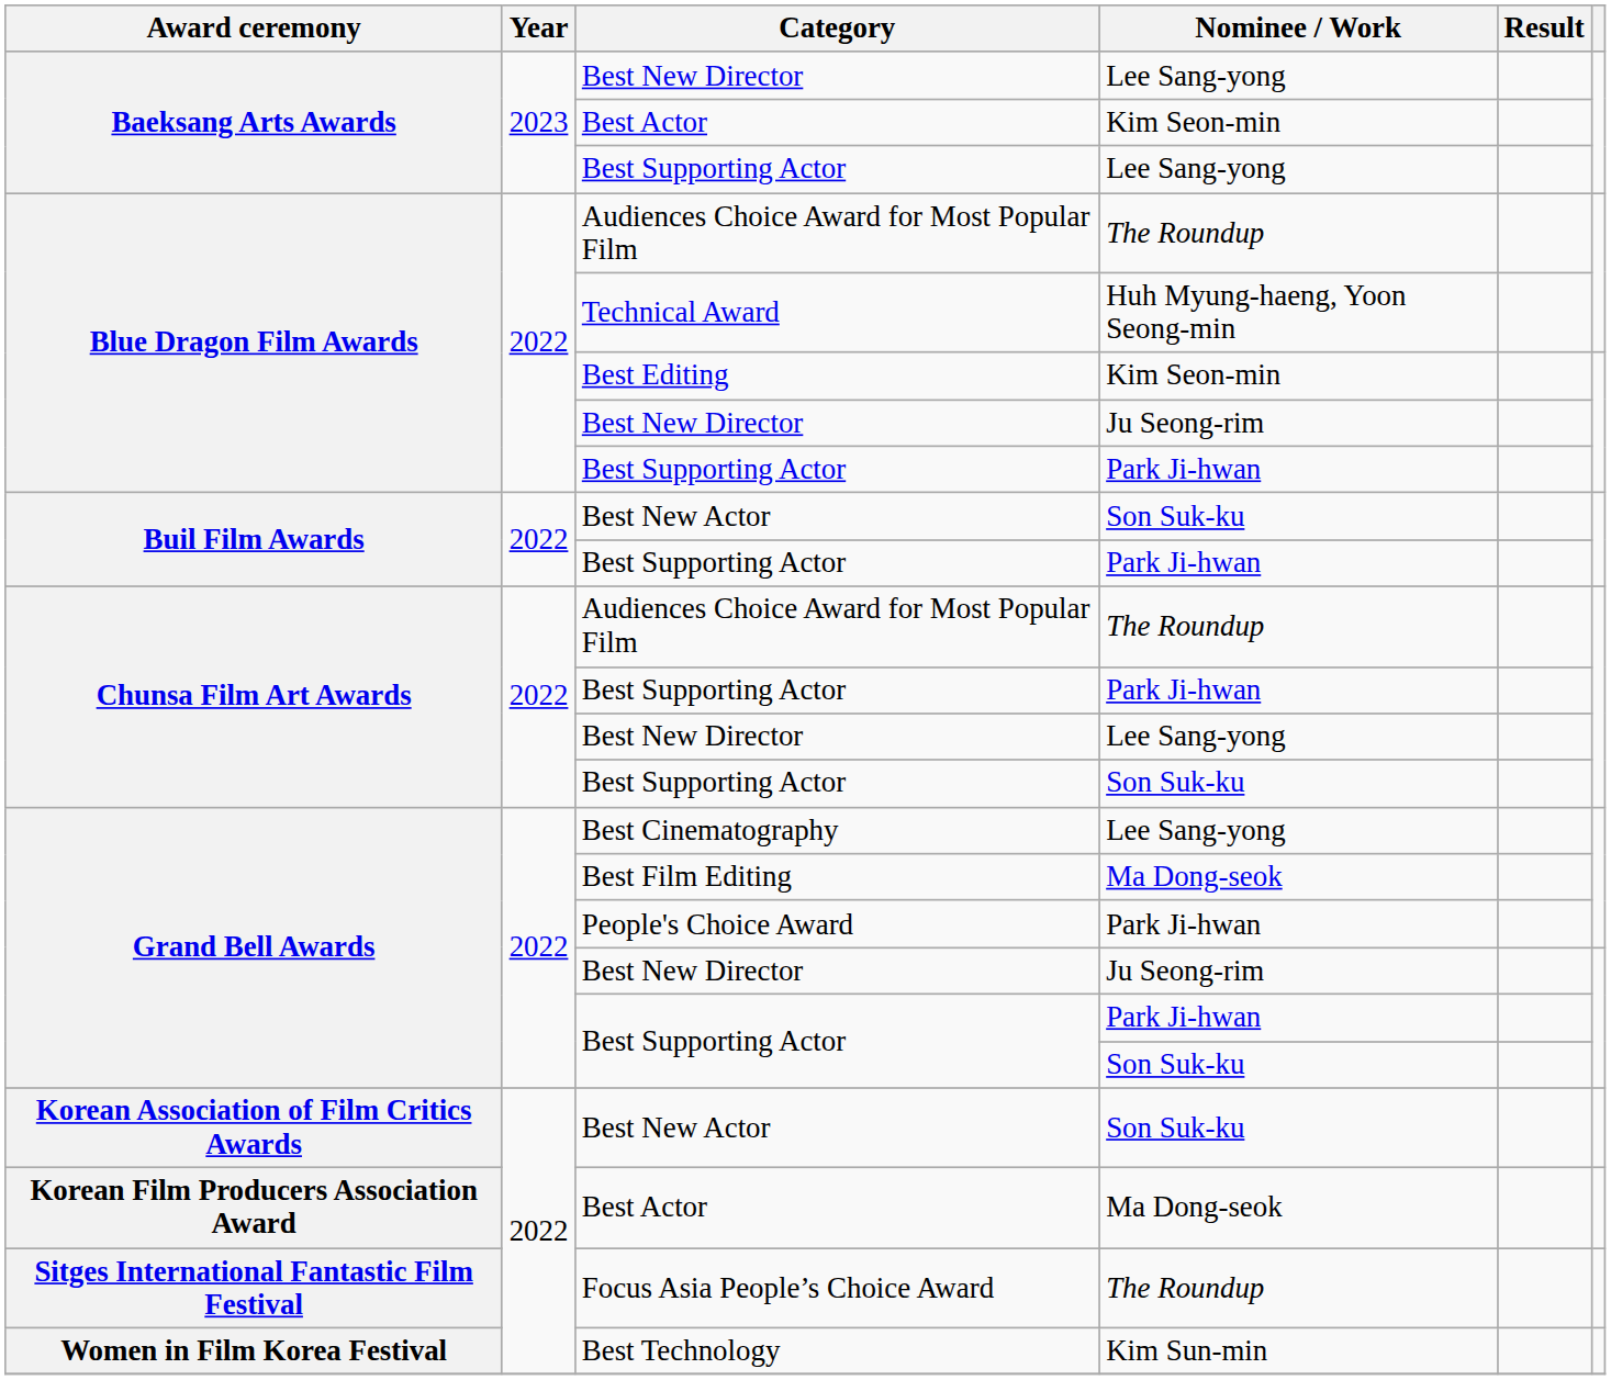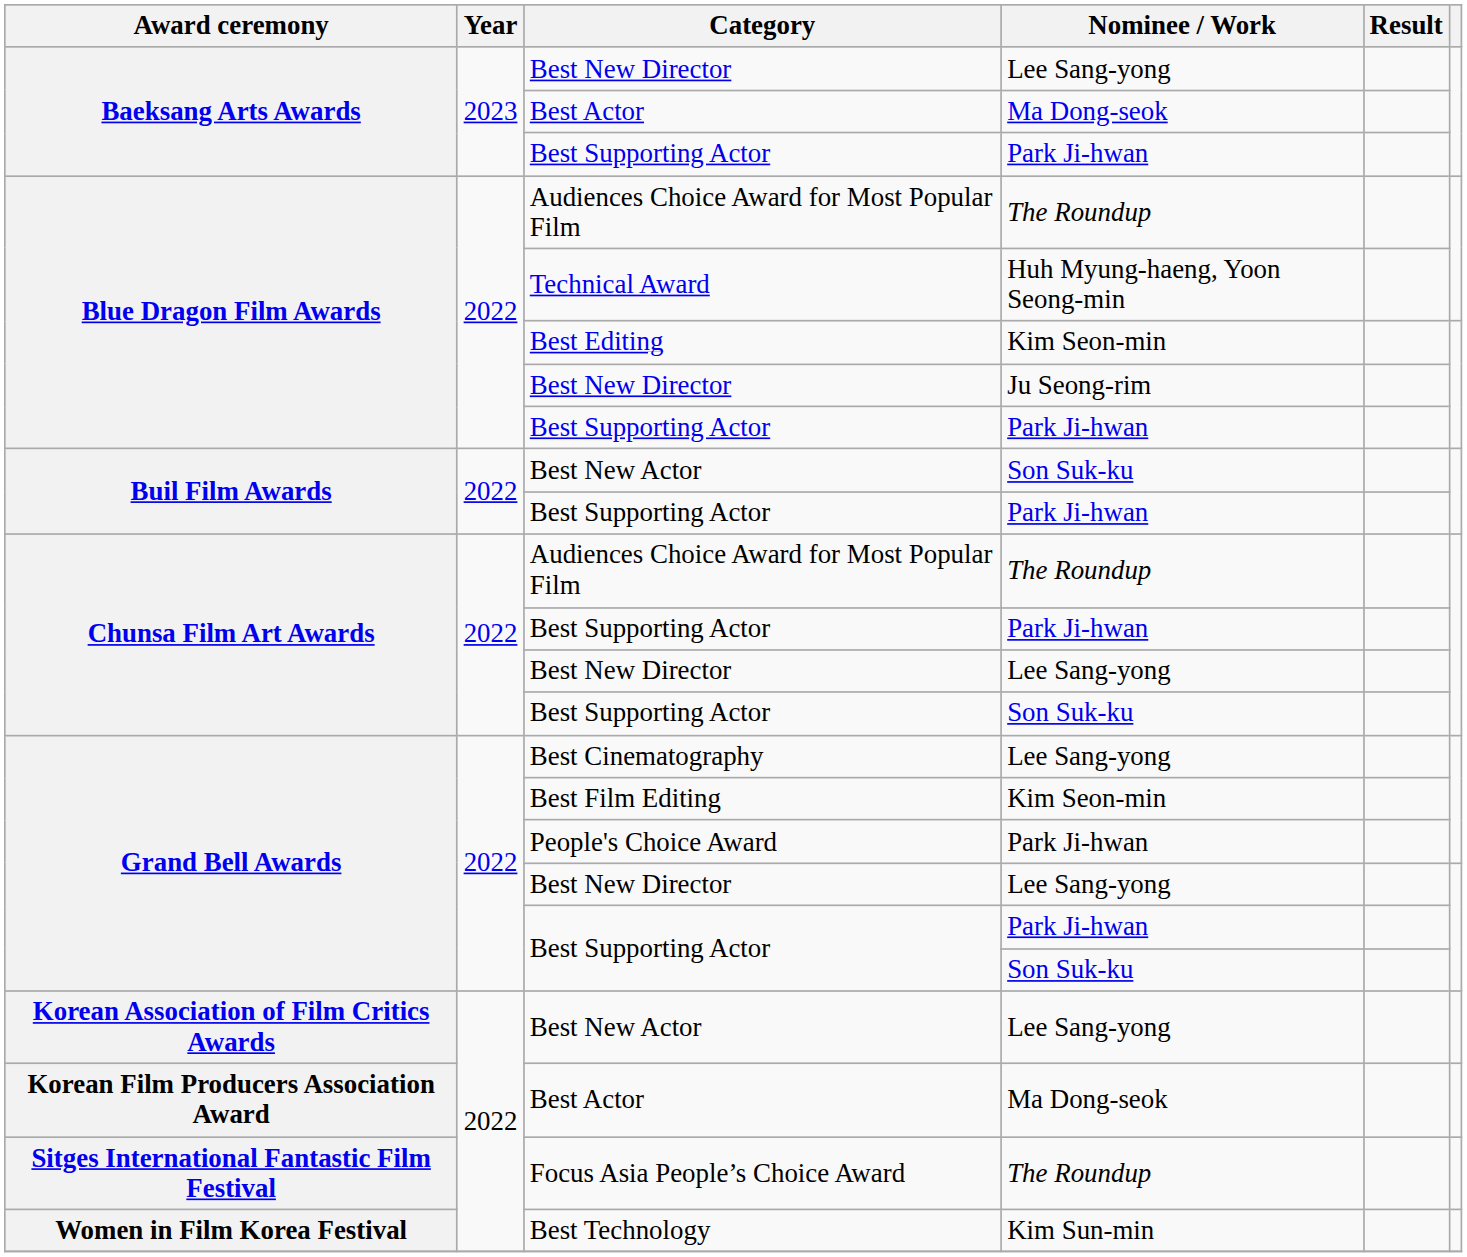Baeksang Arts Awards / Best Actor | Nominee / Work: Kim Seon-min -> Ma Dong-seok
Baeksang Arts Awards / Best Supporting Actor | Nominee / Work: Lee Sang-yong -> Park Ji-hwan
Best Film Editing | Nominee / Work: Ma Dong-seok -> Kim Seon-min
Grand Bell Awards / Best New Director | Nominee / Work: Ju Seong-rim -> Lee Sang-yong
Korean Association of Film Critics Awards / Best New Actor | Nominee / Work: Son Suk-ku -> Lee Sang-yong
